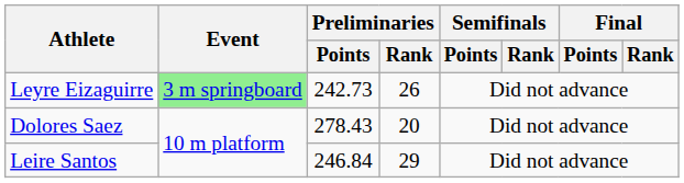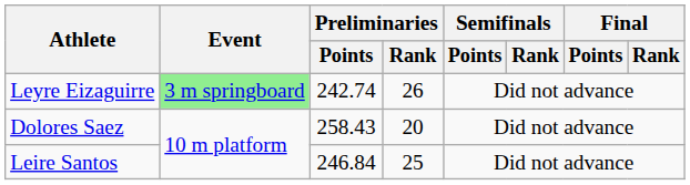Leyre Eizaguirre | Preliminaries / Points: 242.73 -> 242.74
Dolores Saez | Preliminaries / Points: 278.43 -> 258.43
Leire Santos | Preliminaries / Rank: 29 -> 25
